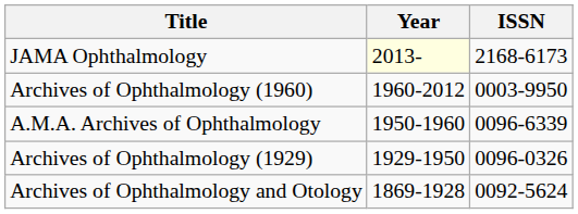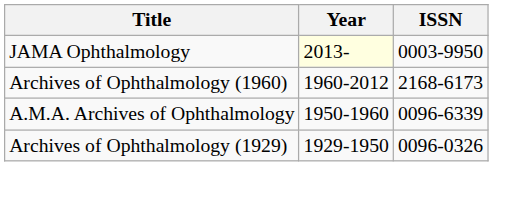JAMA Ophthalmology | ISSN: 2168-6173 -> 0003-9950
Archives of Ophthalmology (1960) | ISSN: 0003-9950 -> 2168-6173
- row: Archives of Ophthalmology and Otology | 1869-1928 | 0092-5624
